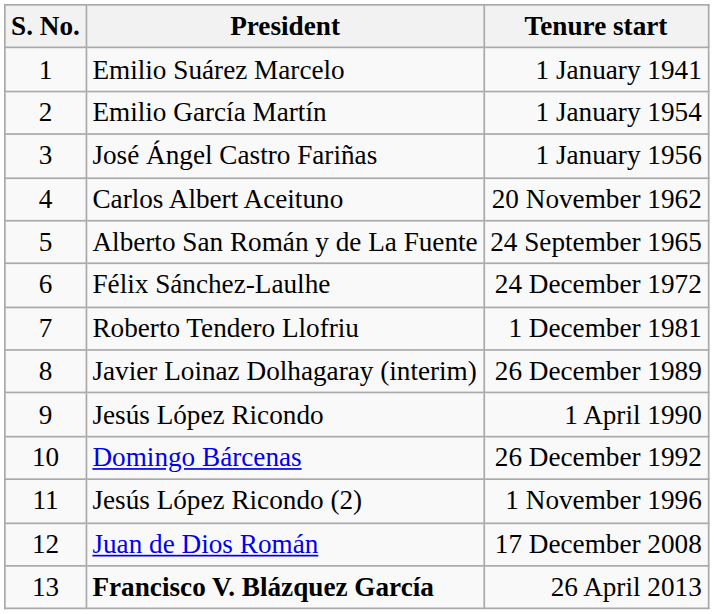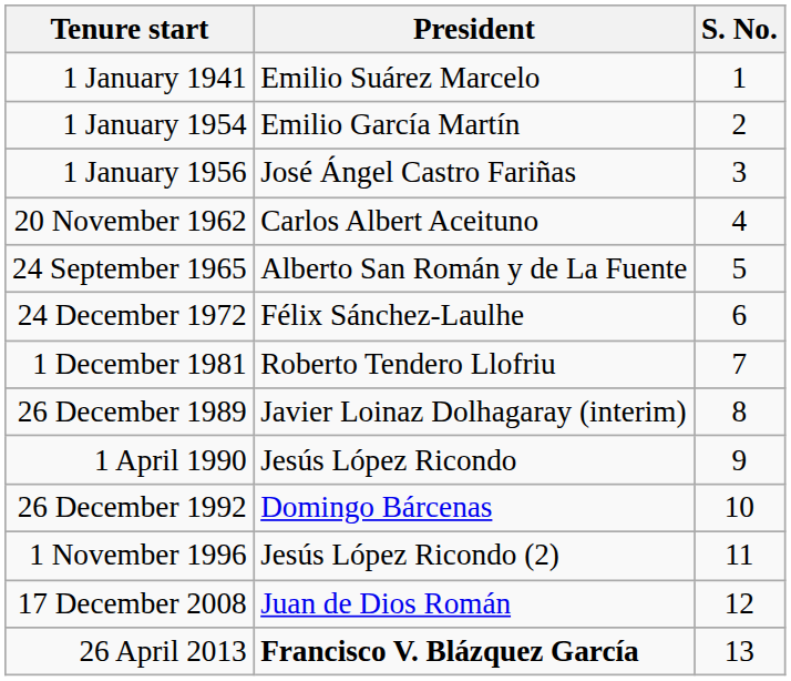columns swapped: S. No. <-> Tenure start
